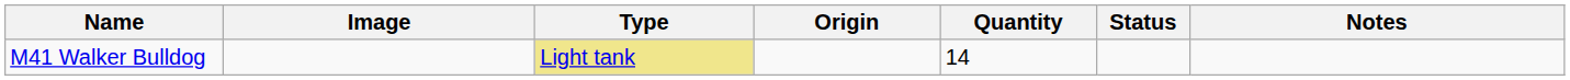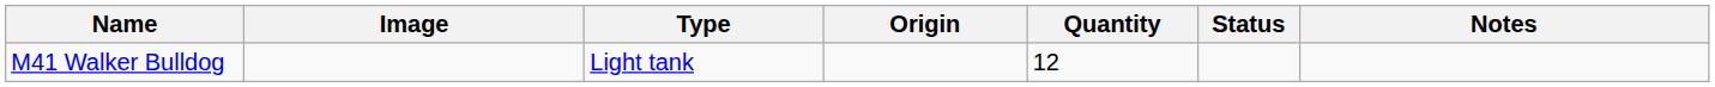M41 Walker Bulldog | Type: khaki background -> no background
M41 Walker Bulldog | Quantity: 14 -> 12
